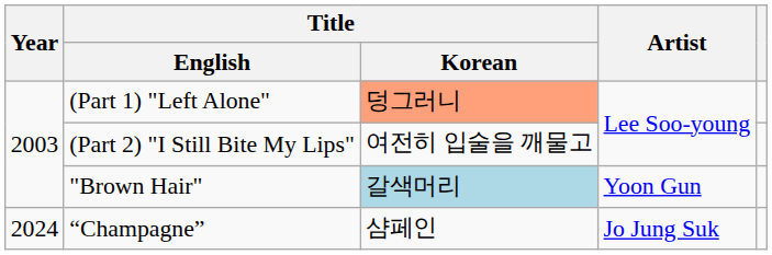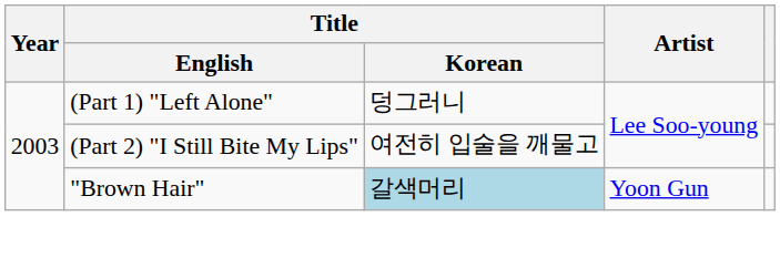(Part 1) "Left Alone" | Title / Korean: lightsalmon background -> no background
- row: 2024 | “Champagne” | 샴페인 | Jo Jung Suk
